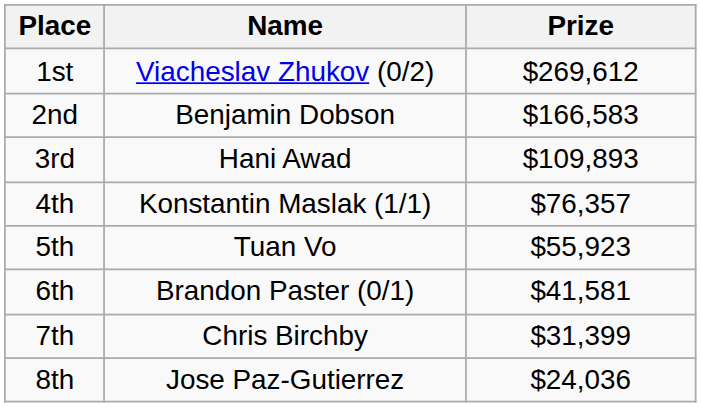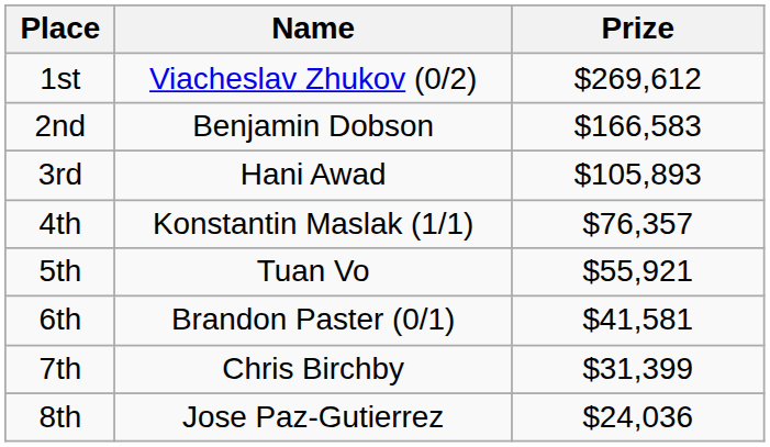3rd | Prize: $109,893 -> $105,893
5th | Prize: $55,923 -> $55,921
